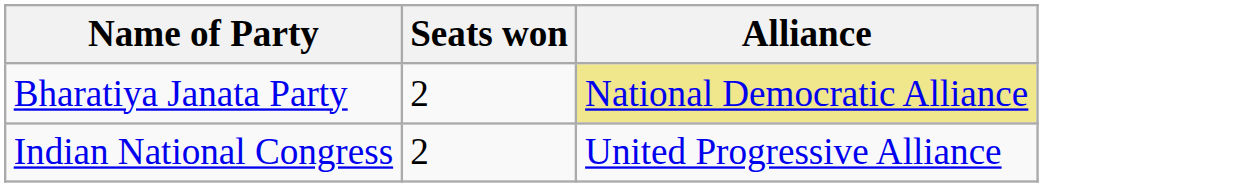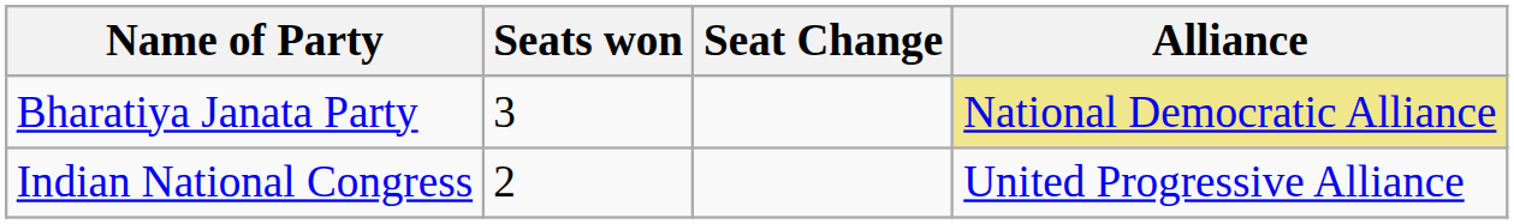+ column: Seat Change
Bharatiya Janata Party | Seats won: 2 -> 3
